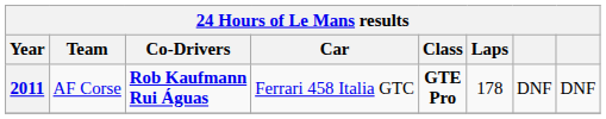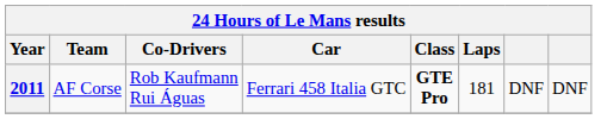2011 | Co-Drivers: bold -> normal
2011 | Laps: 178 -> 181
